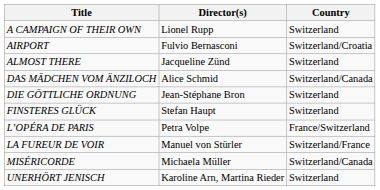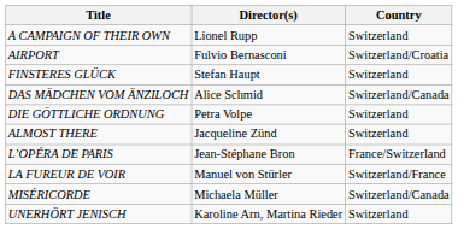rows swapped: ALMOST THERE <-> FINSTERES GLÜCK
DIE GÖTTLICHE ORDNUNG | Director(s): Jean-Stéphane Bron -> Petra Volpe
L’OPÉRA DE PARIS | Director(s): Petra Volpe -> Jean-Stéphane Bron
